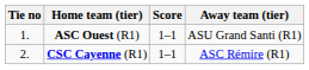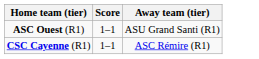- column: Tie no | 1. | 2.
